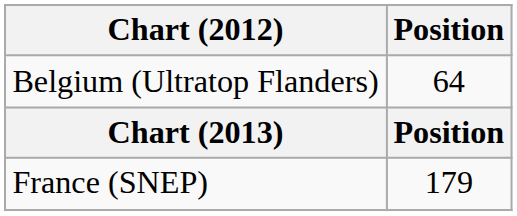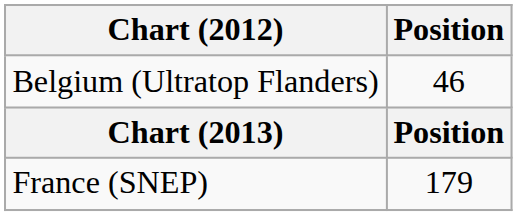Belgium (Ultratop Flanders) | Position: 64 -> 46
